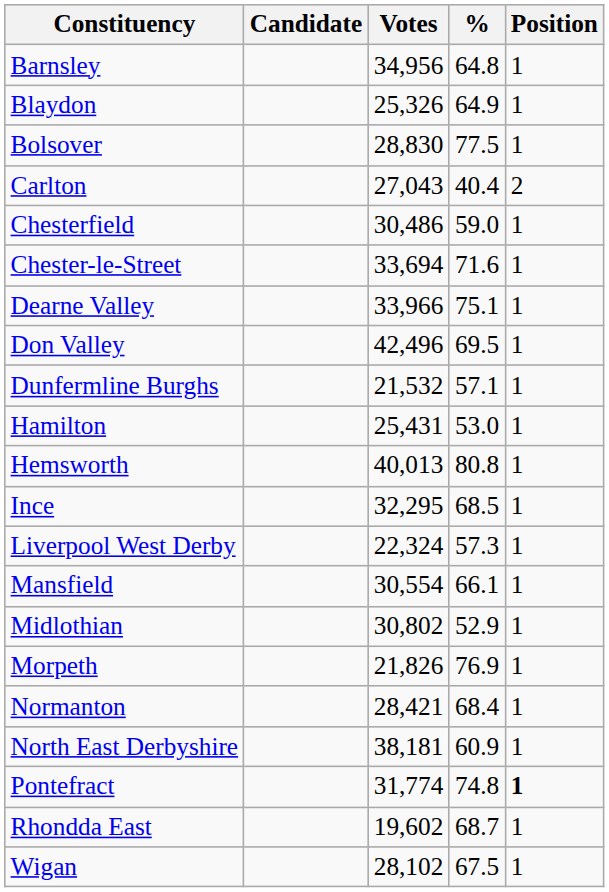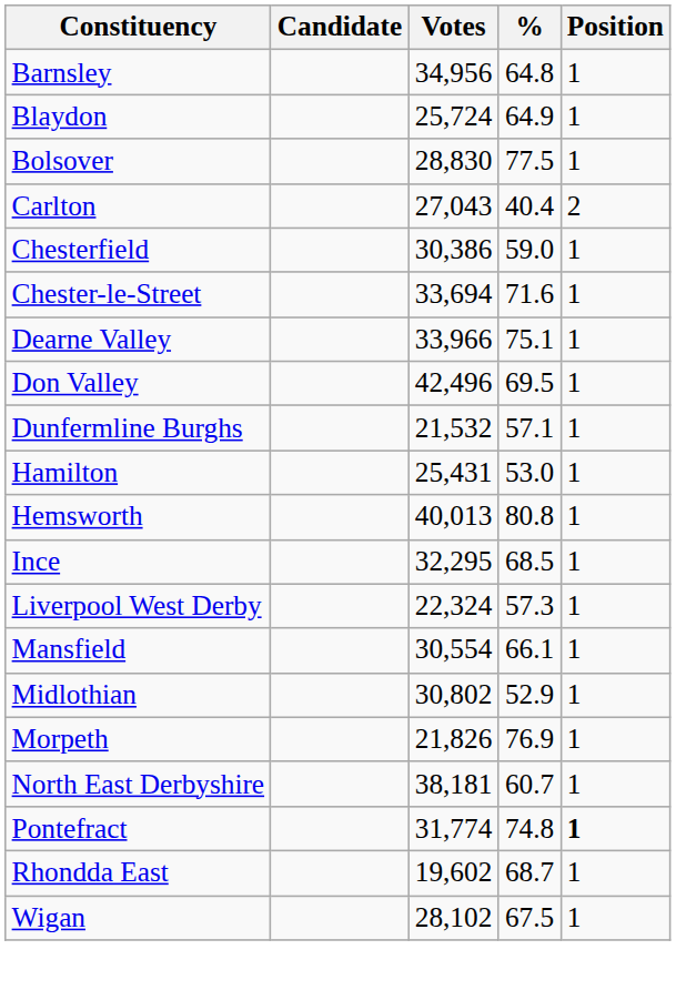Blaydon | Votes: 25,326 -> 25,724
Chesterfield | Votes: 30,486 -> 30,386
- row: Normanton | 28,421 | 68.4 | 1
North East Derbyshire | %: 60.9 -> 60.7
